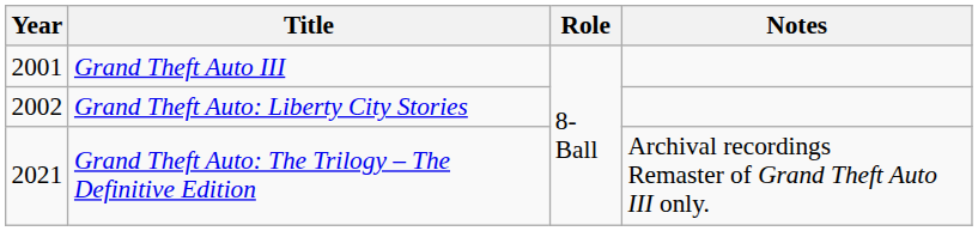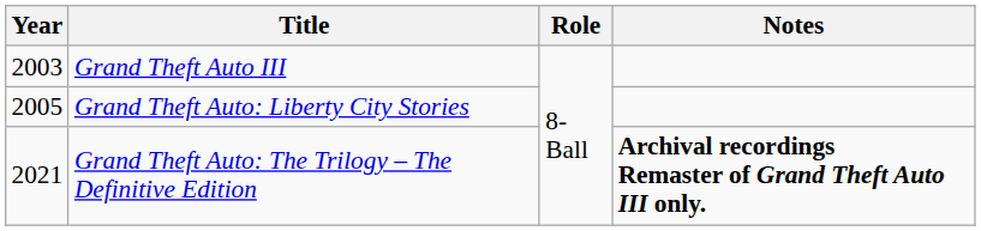Grand Theft Auto III | Year: 2001 -> 2003
Grand Theft Auto: Liberty City Stories | Year: 2002 -> 2005
Grand Theft Auto: The Trilogy – The Definitive Edition | Notes: normal -> bold
